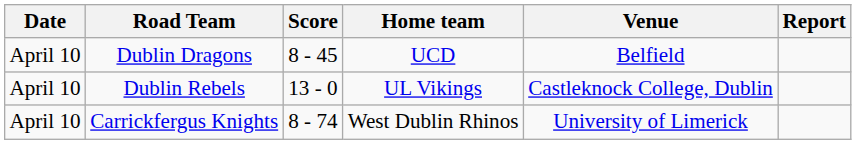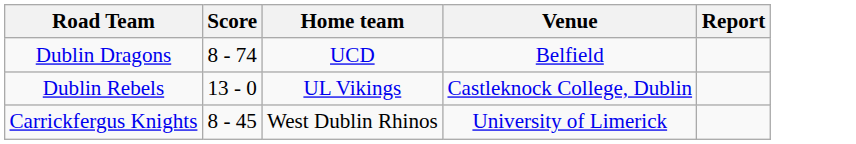- column: Date | April 10 | April 10 | April 10
Dublin Dragons | Score: 8 - 45 -> 8 - 74
Carrickfergus Knights | Score: 8 - 74 -> 8 - 45
